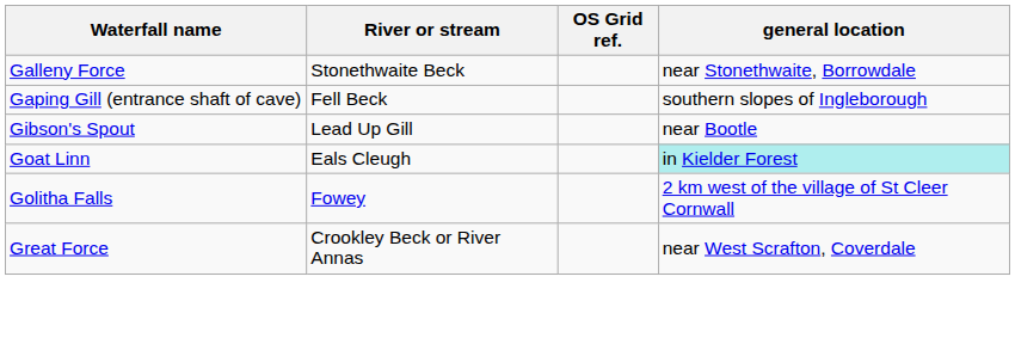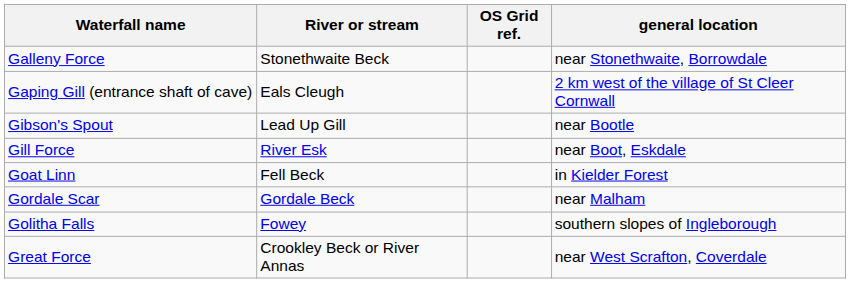Gaping Gill (entrance shaft of cave) | River or stream: Fell Beck -> Eals Cleugh
Gaping Gill (entrance shaft of cave) | general location: southern slopes of Ingleborough -> 2 km west of the village of St Cleer Cornwall
+ row: Gill Force | River Esk | near Boot, Eskdale
Goat Linn | River or stream: Eals Cleugh -> Fell Beck
Goat Linn | general location: paleturquoise background -> no background
+ row: Gordale Scar | Gordale Beck | near Malham
Golitha Falls | general location: 2 km west of the village of St Cleer Cornwall -> southern slopes of Ingleborough
